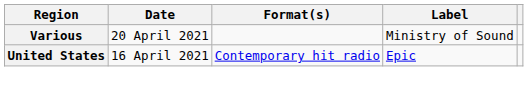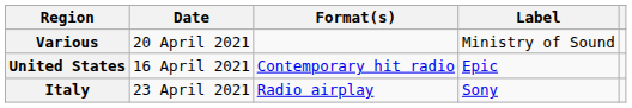+ row: Italy | 23 April 2021 | Radio airplay | Sony
